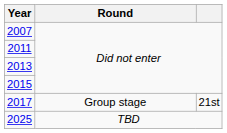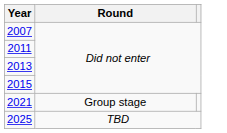- row: 2017 | Group stage | 21st
+ row: 2021 | Group stage
